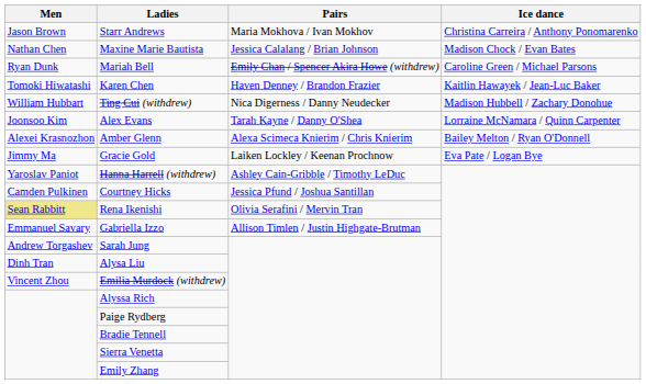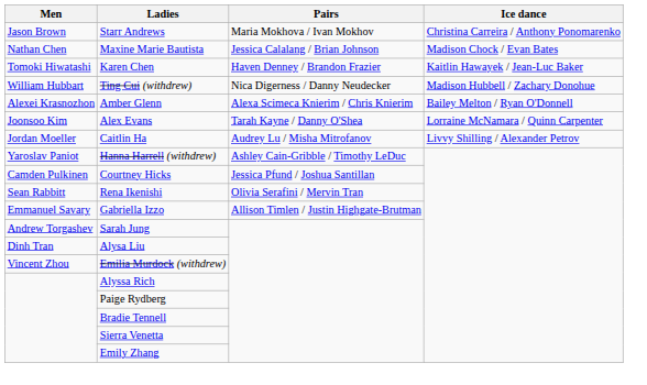- row: Ryan Dunk | Mariah Bell | Emily Chan / Spencer Akira Howe (withdrew) | Caroline Green / Michael Parsons
rows swapped: Alex Evans <-> Amber Glenn
- row: Jimmy Ma | Gracie Gold | Laiken Lockley / Keenan Prochnow | Eva Pate / Logan Bye
+ row: Jordan Moeller | Caitlin Ha | Audrey Lu / Misha Mitrofanov | Livvy Shilling / Alexander Petrov
Rena Ikenishi | Men: khaki background -> no background
